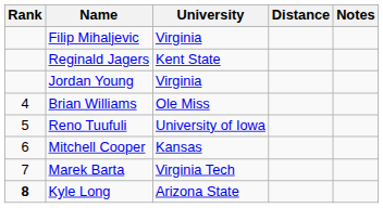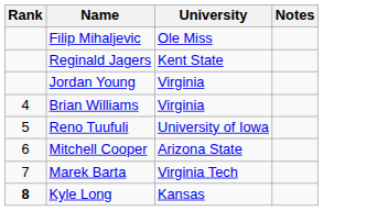- column: Distance
Filip Mihaljevic | University: Virginia -> Ole Miss
Brian Williams | University: Ole Miss -> Virginia
Mitchell Cooper | University: Kansas -> Arizona State
Kyle Long | University: Arizona State -> Kansas
